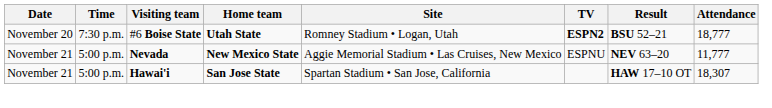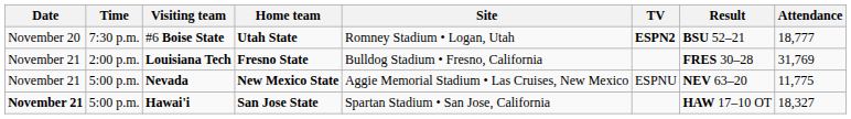+ row: November 21 | 2:00 p.m. | Louisiana Tech | Fresno State | Bulldog Stadium • Fresno, California | FRES 30–28 | 31,769
Nevada | Attendance: 11,777 -> 11,775
Hawai'i | Date: normal -> bold
Hawai'i | Attendance: 18,307 -> 18,327
